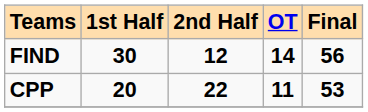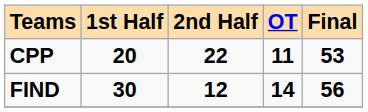rows swapped: CPP <-> FIND
